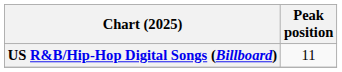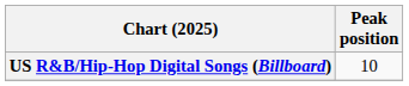US R&B/Hip-Hop Digital Songs (Billboard) | Peak position: 11 -> 10
